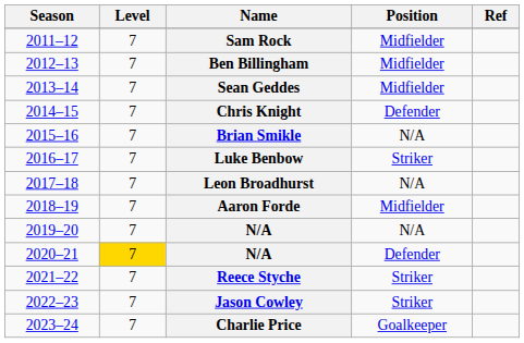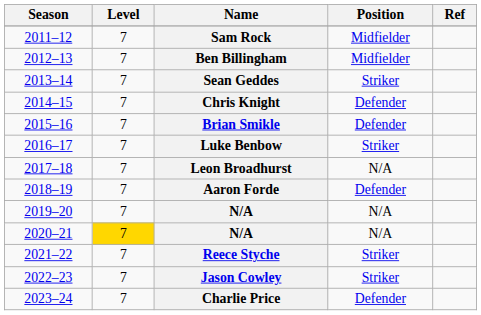Sean Geddes | Position: Midfielder -> Striker
Brian Smikle | Position: N/A -> Defender
Aaron Forde | Position: Midfielder -> Defender
2020–21 / N/A | Position: Defender -> N/A
Charlie Price | Position: Goalkeeper -> Defender
